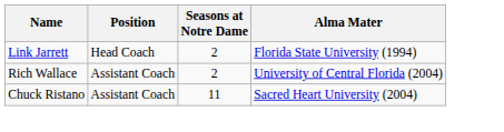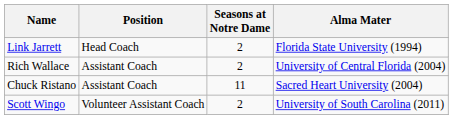+ row: Scott Wingo | Volunteer Assistant Coach | 2 | University of South Carolina (2011)
